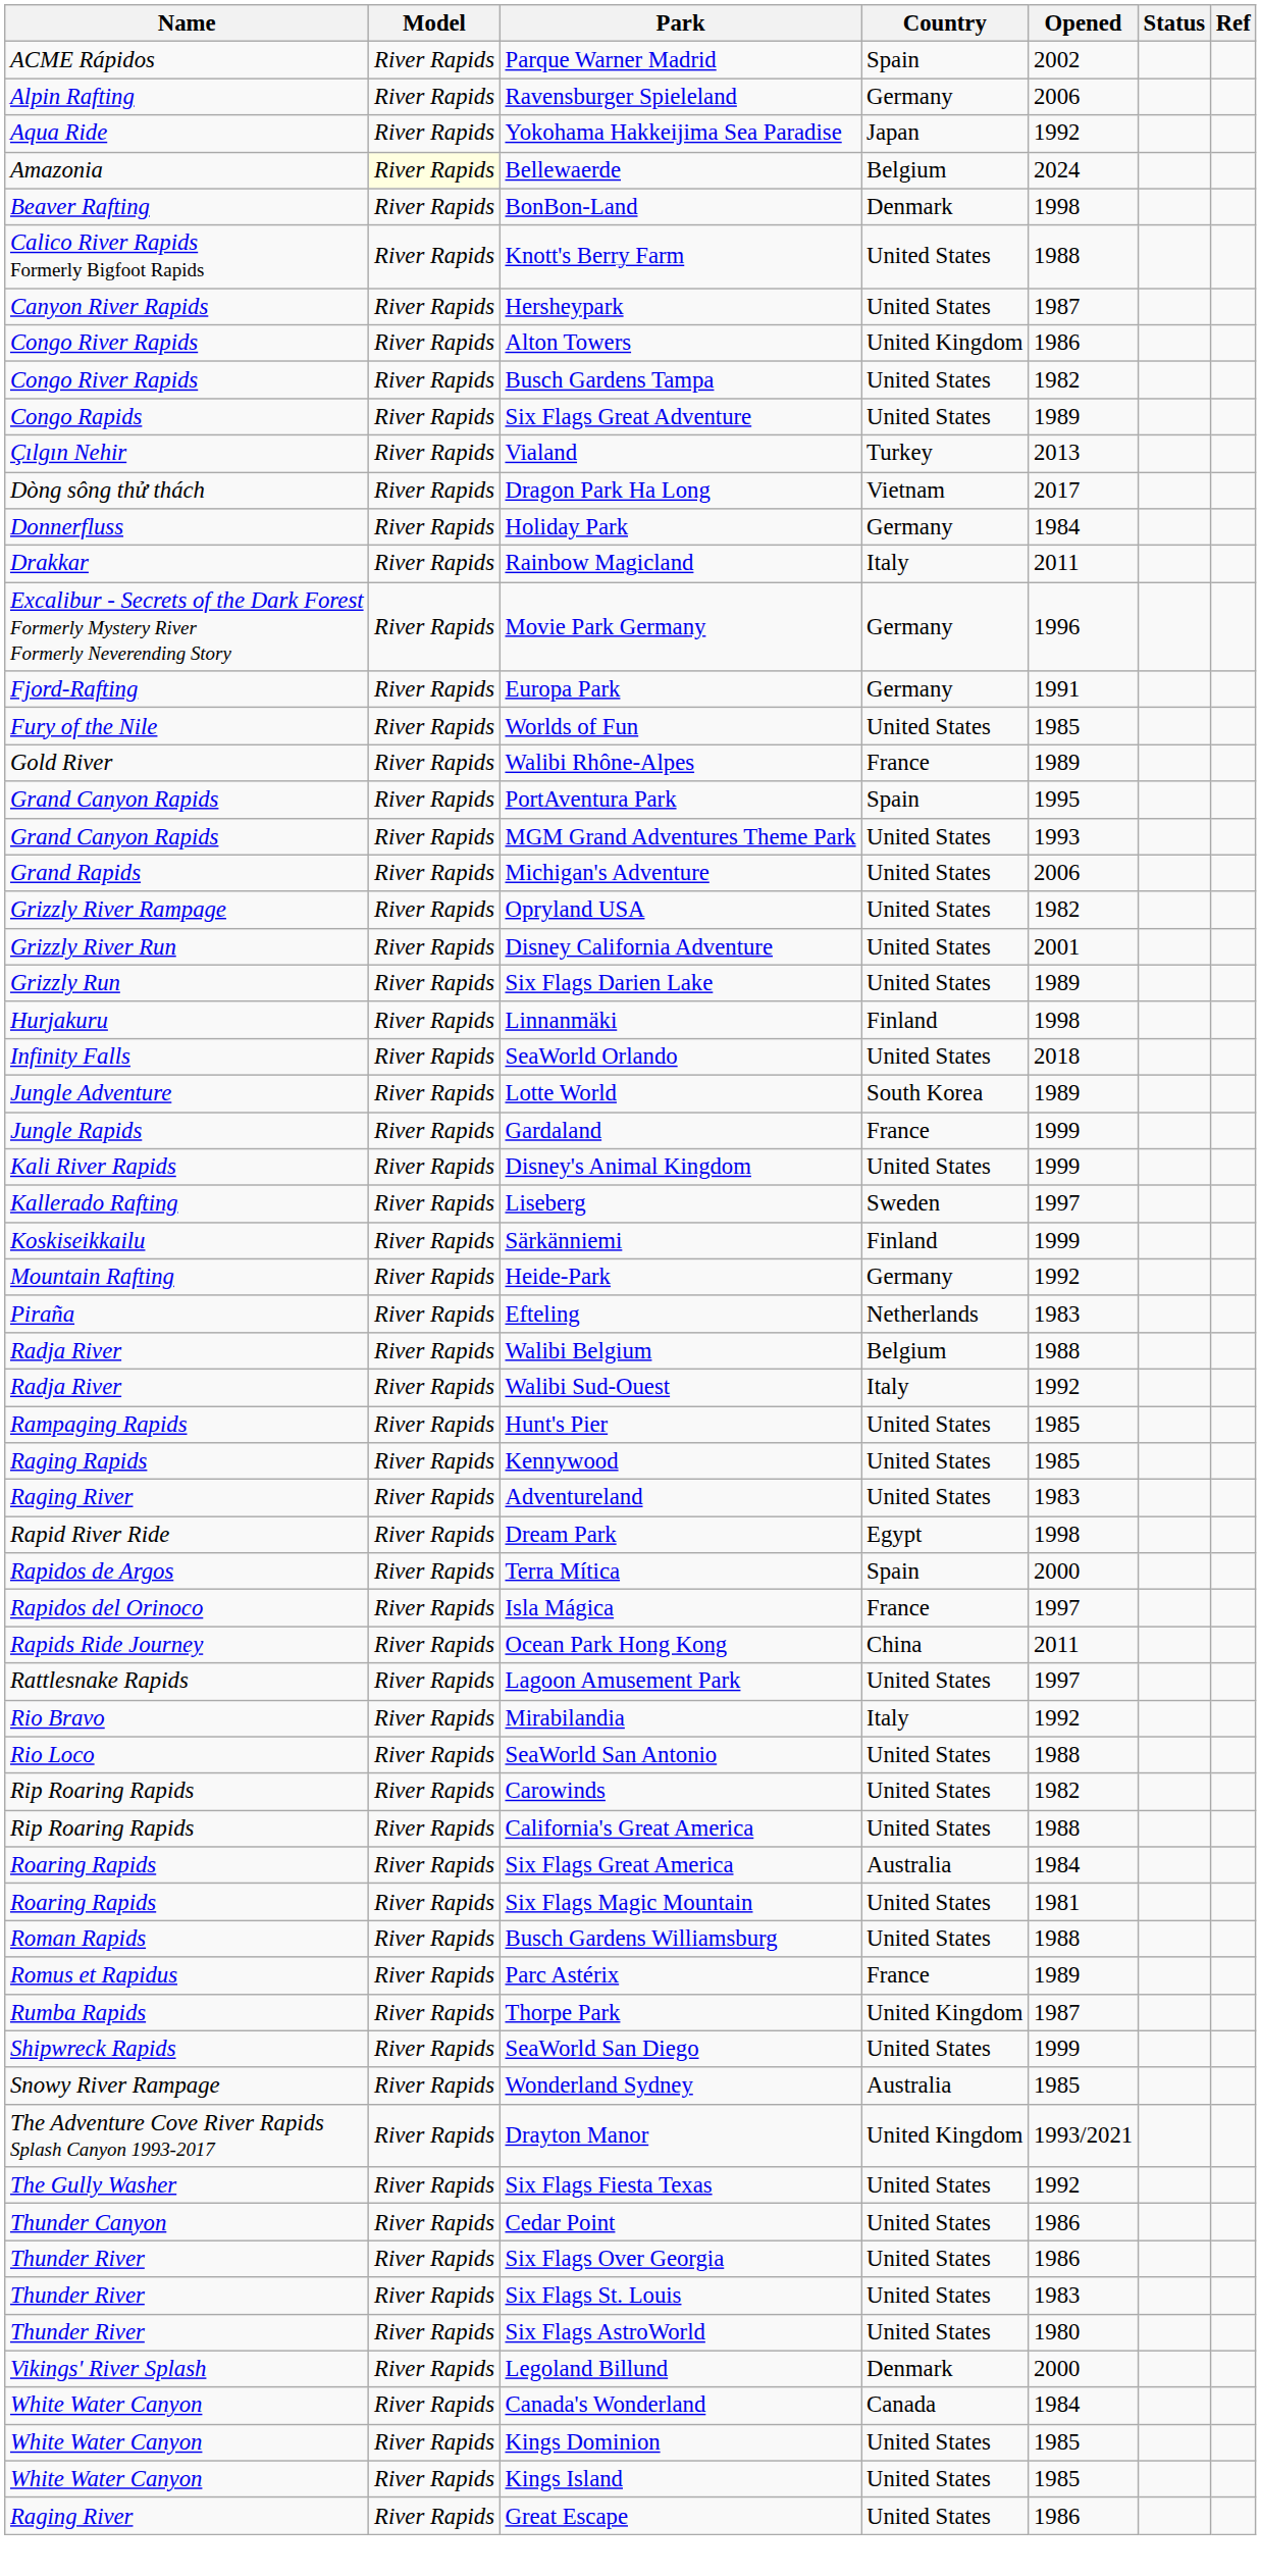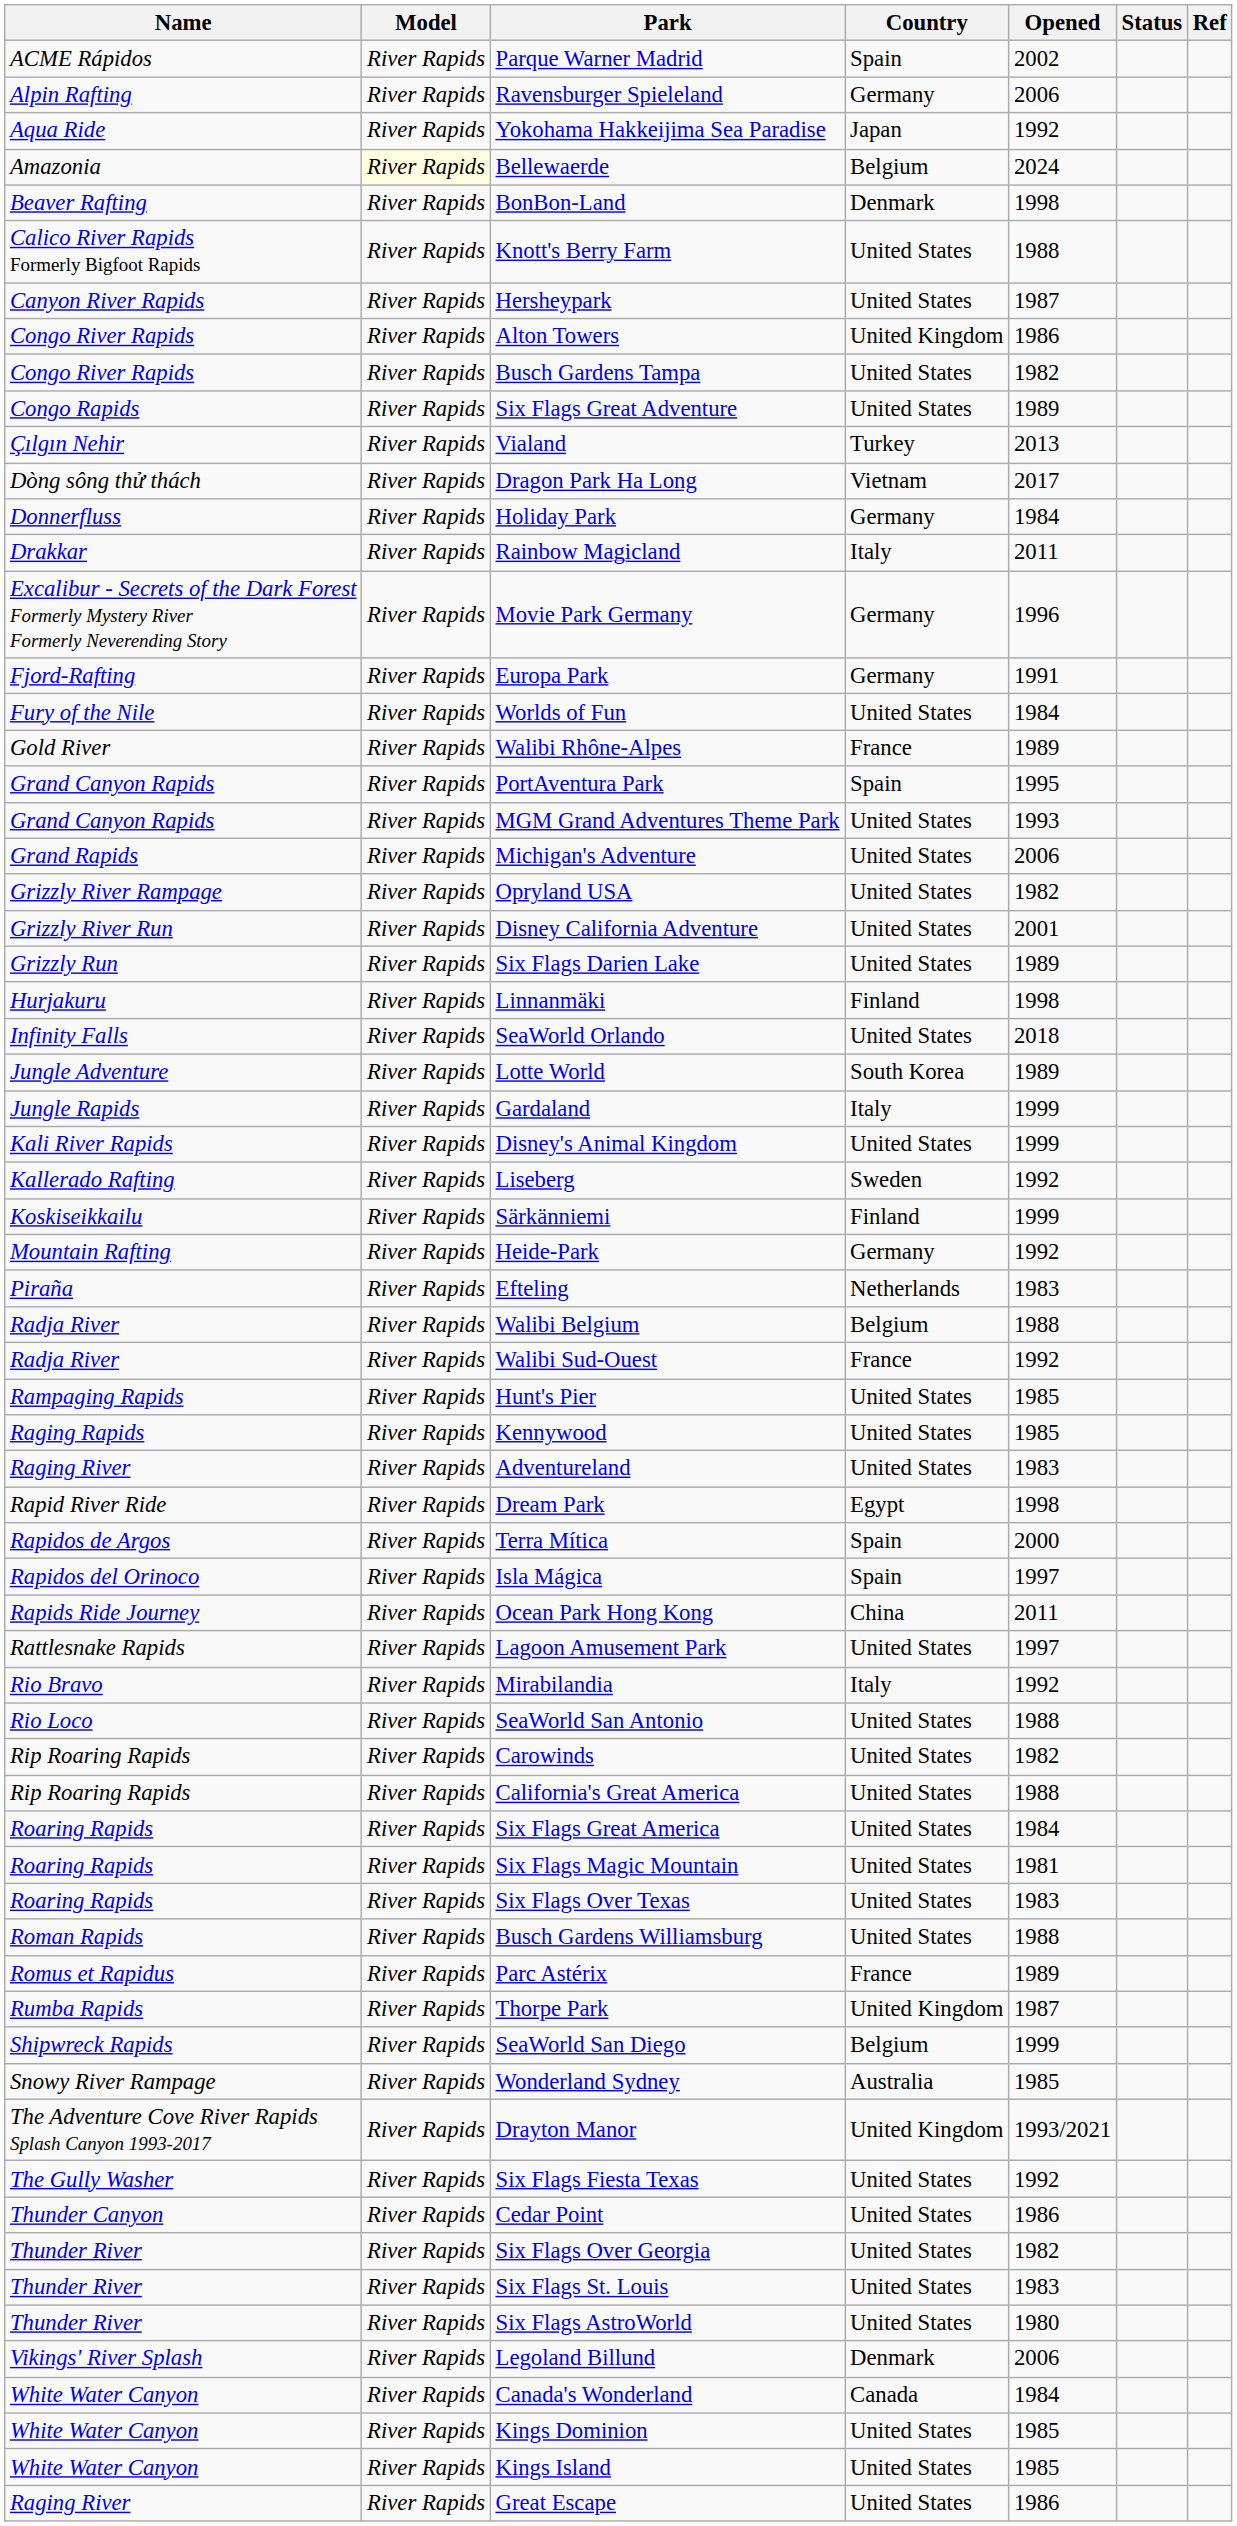Worlds of Fun | Opened: 1985 -> 1984
Gardaland | Country: France -> Italy
Liseberg | Opened: 1997 -> 1992
Walibi Sud-Ouest | Country: Italy -> France
Isla Mágica | Country: France -> Spain
Six Flags Great America | Country: Australia -> United States
+ row: Roaring Rapids | River Rapids | Six Flags Over Texas | United States | 1983
SeaWorld San Diego | Country: United States -> Belgium
Six Flags Over Georgia | Opened: 1986 -> 1982
Legoland Billund | Opened: 2000 -> 2006
